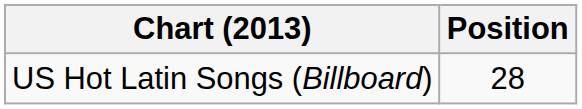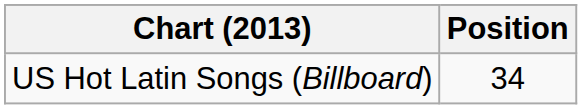US Hot Latin Songs (Billboard) | Position: 28 -> 34
